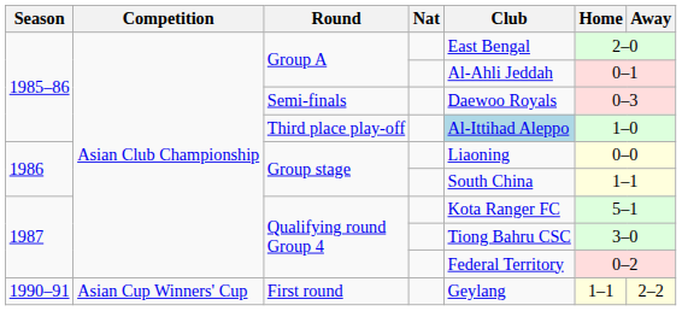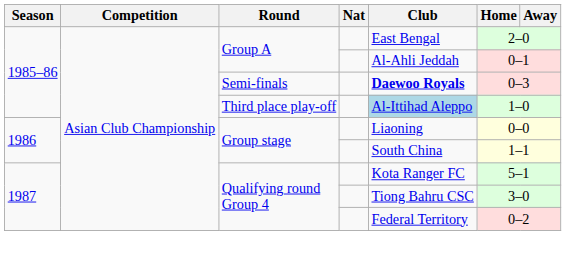Semi-finals | Club: normal -> bold
- row: 1990–91 | Asian Cup Winners' Cup | First round | Geylang | 1–1 | 2–2
